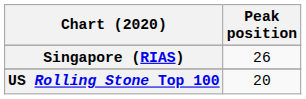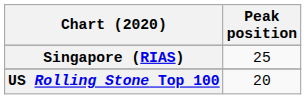Singapore (RIAS) | Peak position: 26 -> 25
